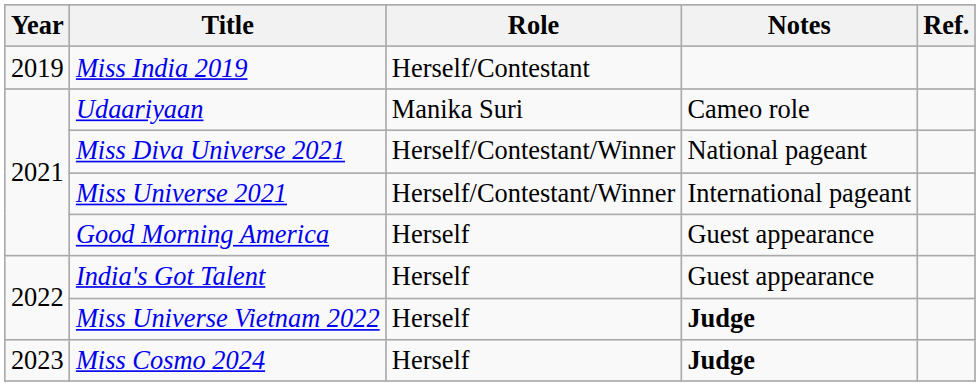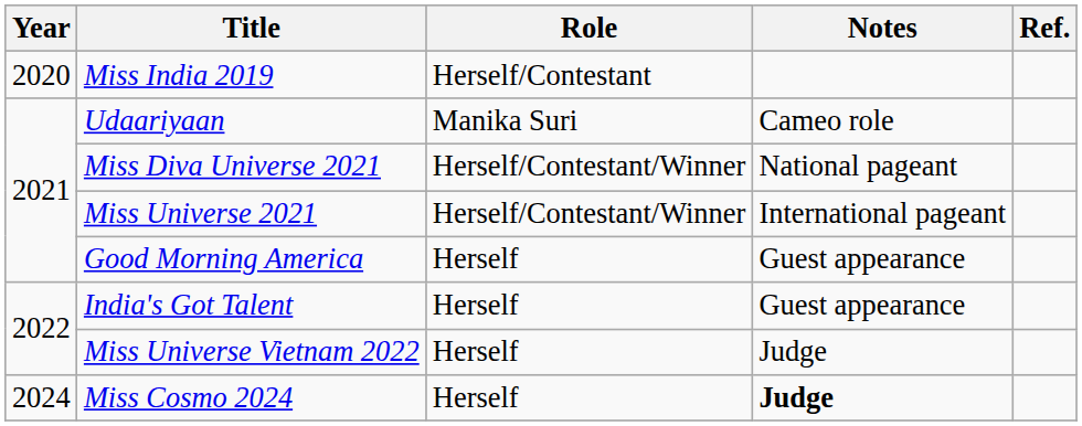Miss India 2019 | Year: 2019 -> 2020
Miss Universe Vietnam 2022 | Notes: bold -> normal
Miss Cosmo 2024 | Year: 2023 -> 2024
